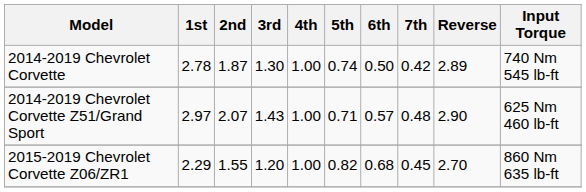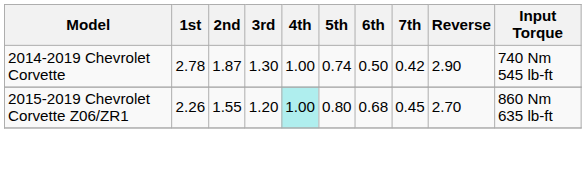2014-2019 Chevrolet Corvette | Reverse: 2.89 -> 2.90
- row: 2014-2019 Chevrolet Corvette Z51/Grand Sport | 2.97 | 2.07 | 1.43 | 1.00 | 0.71 | 0.57 | 0.48 | 2.90 | 625 Nm 460 lb-ft
2015-2019 Chevrolet Corvette Z06/ZR1 | 1st: 2.29 -> 2.26
2015-2019 Chevrolet Corvette Z06/ZR1 | 4th: no background -> paleturquoise background
2015-2019 Chevrolet Corvette Z06/ZR1 | 5th: 0.82 -> 0.80
